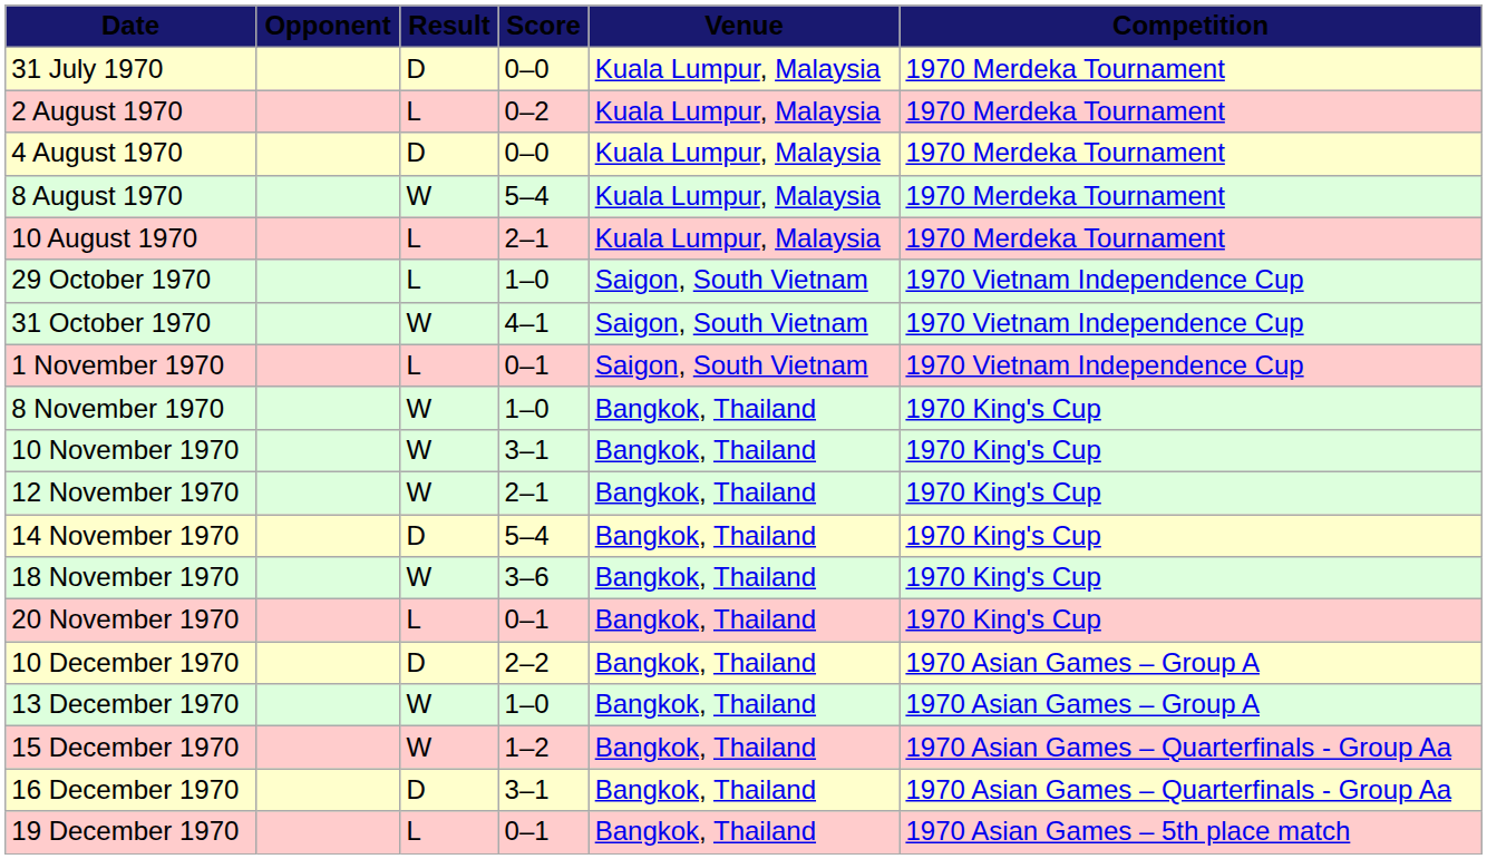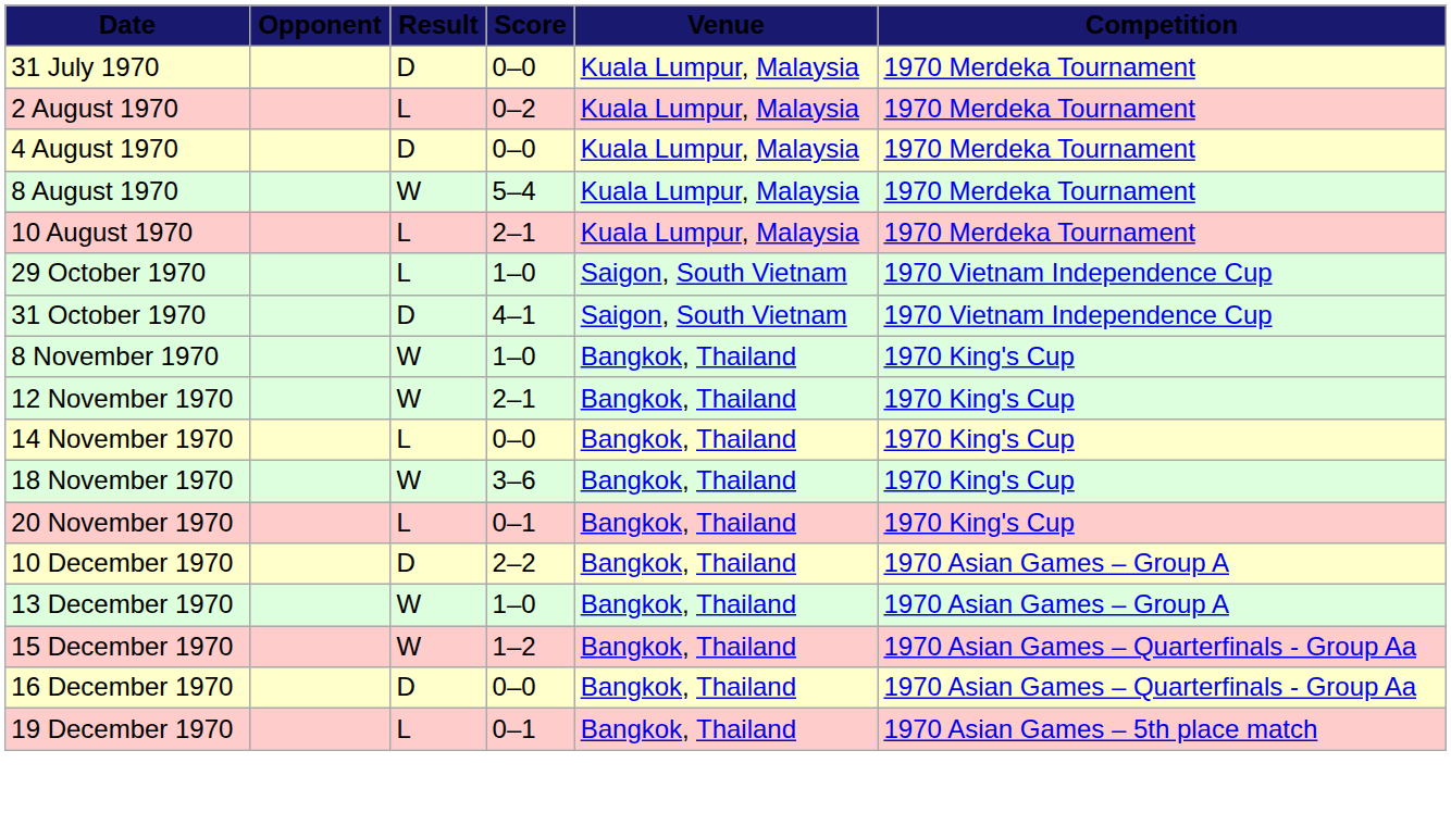31 October 1970 | Result: W -> D
- row: 1 November 1970 | L | 0–1 | Saigon, South Vietnam | 1970 Vietnam Independence Cup
- row: 10 November 1970 | W | 3–1 | Bangkok, Thailand | 1970 King's Cup
14 November 1970 | Result: D -> L
14 November 1970 | Score: 5–4 -> 0–0
16 December 1970 | Score: 3–1 -> 0–0
